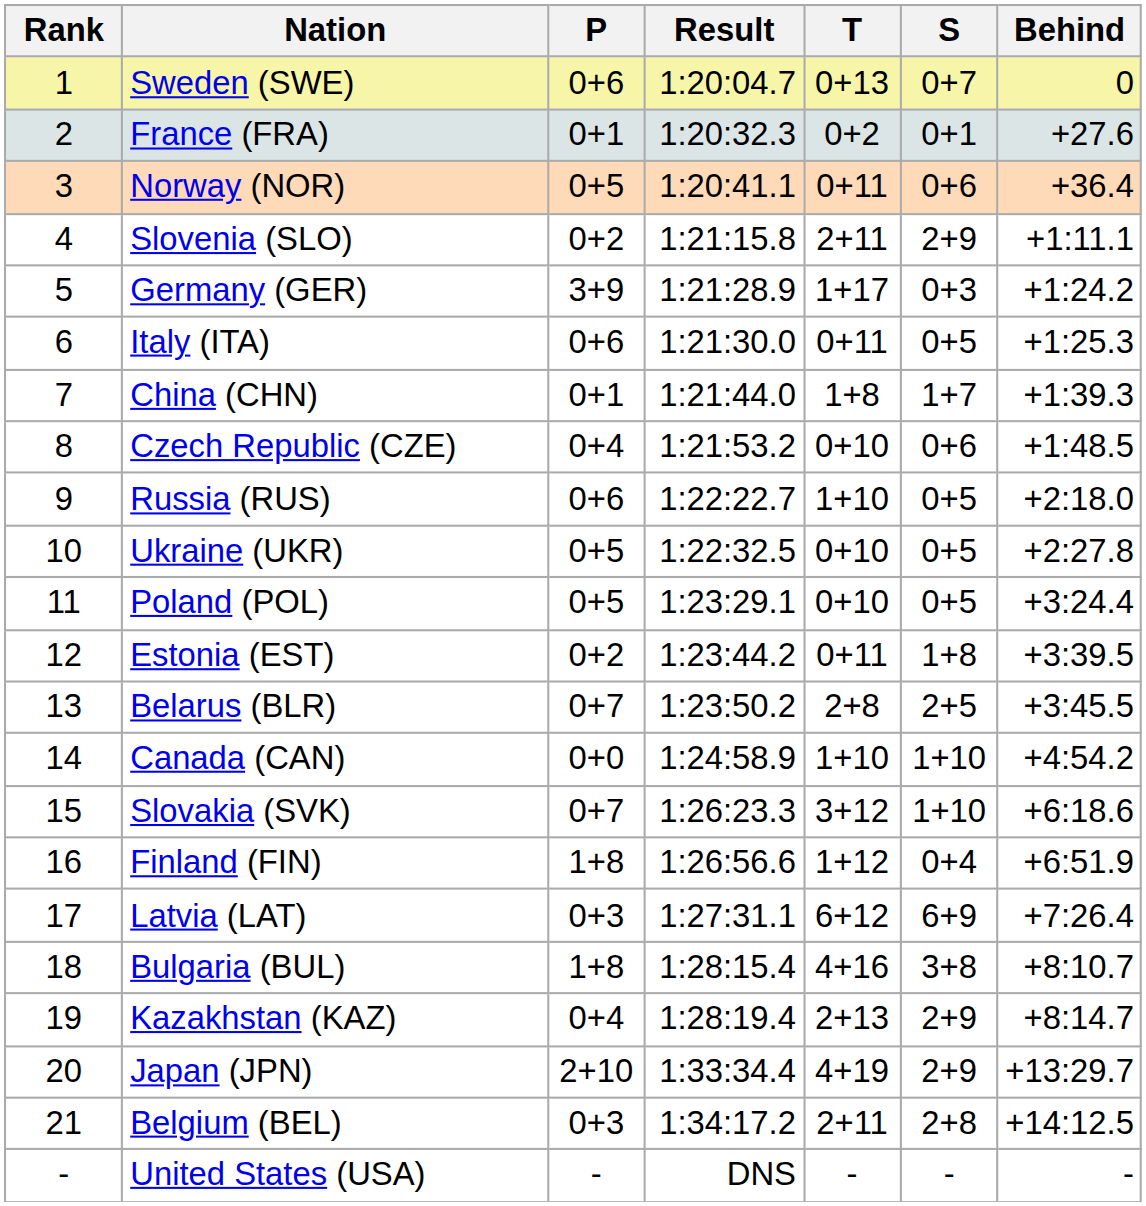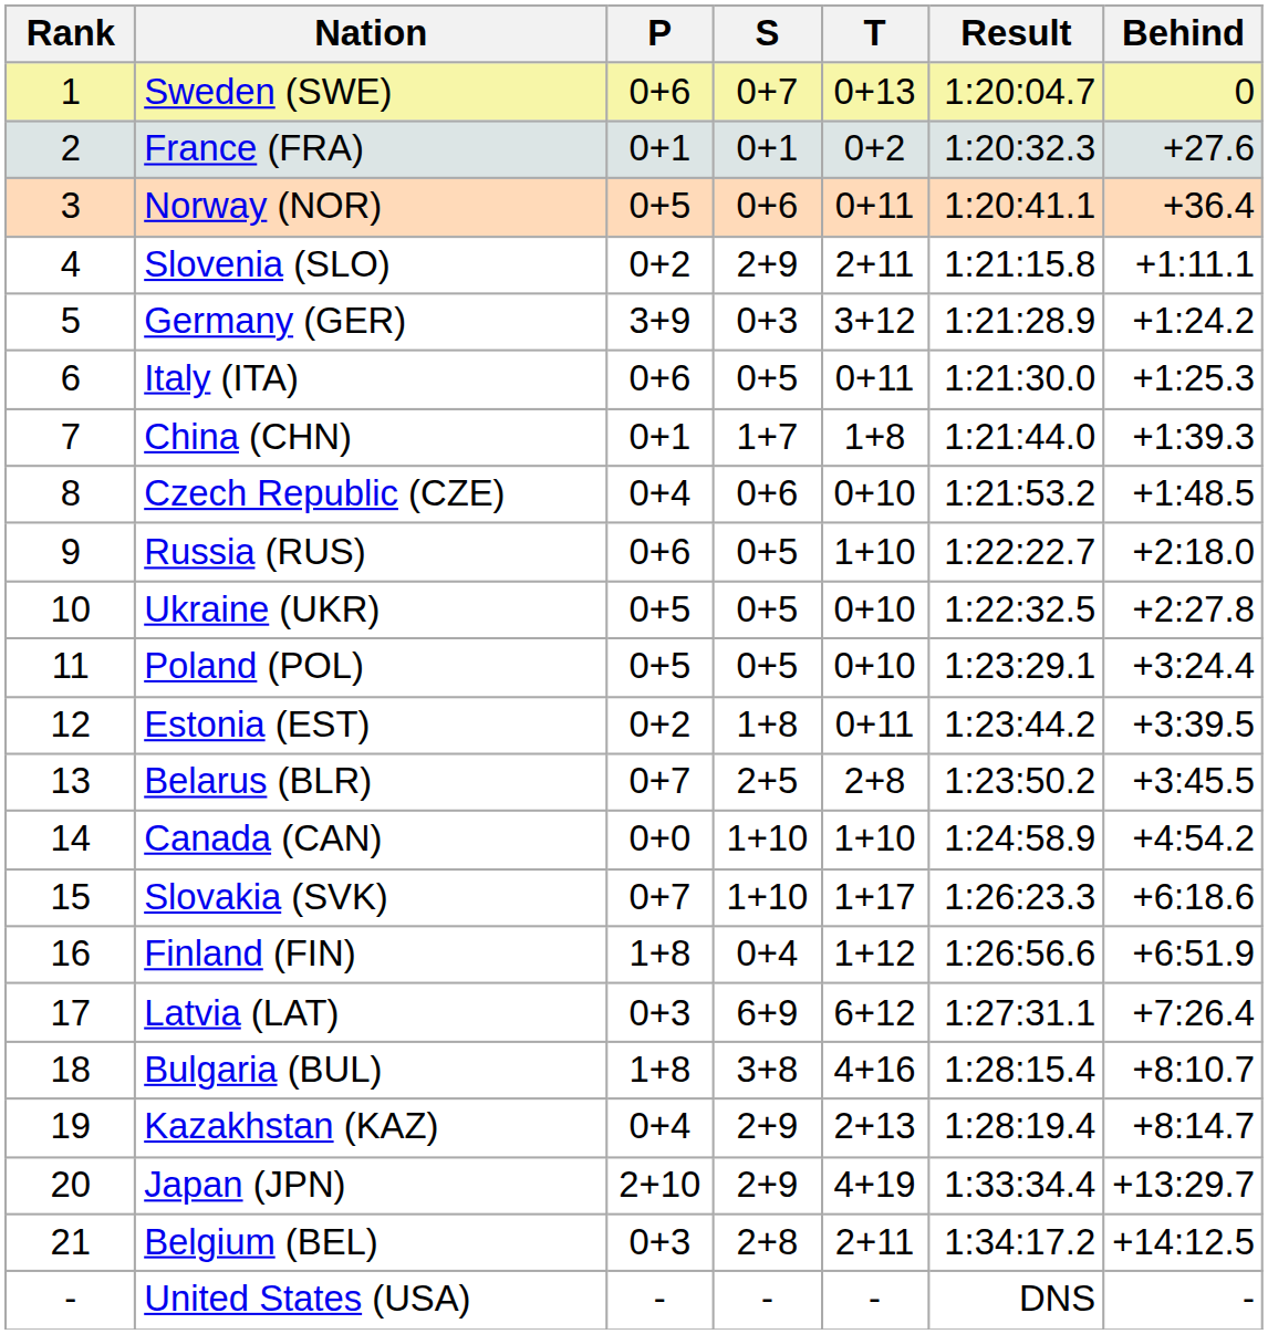columns swapped: S <-> Result
Germany (GER) | T: 1+17 -> 3+12
Slovakia (SVK) | T: 3+12 -> 1+17
